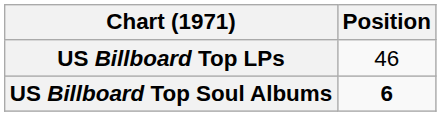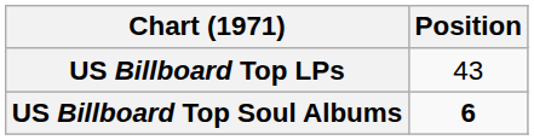US Billboard Top LPs | Position: 46 -> 43
